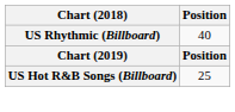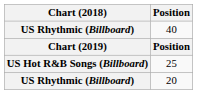+ row: US Rhythmic (Billboard) | 20
